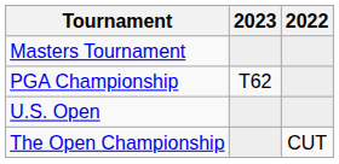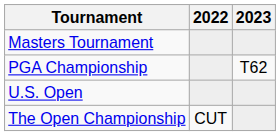columns swapped: 2022 <-> 2023
